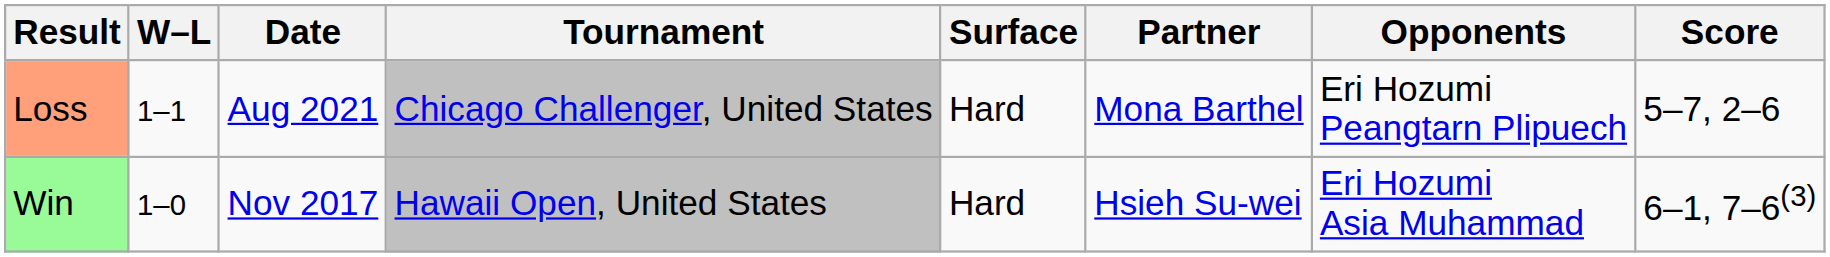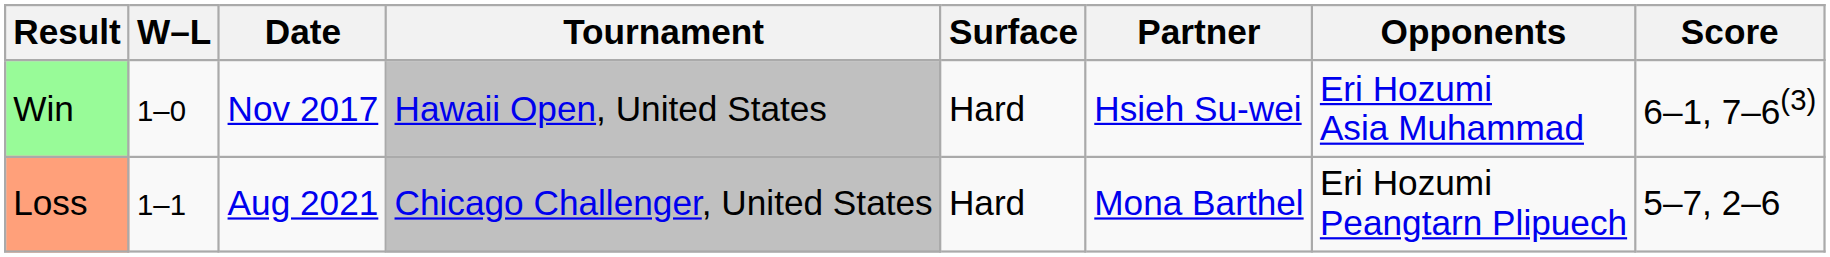rows swapped: Win <-> Loss
